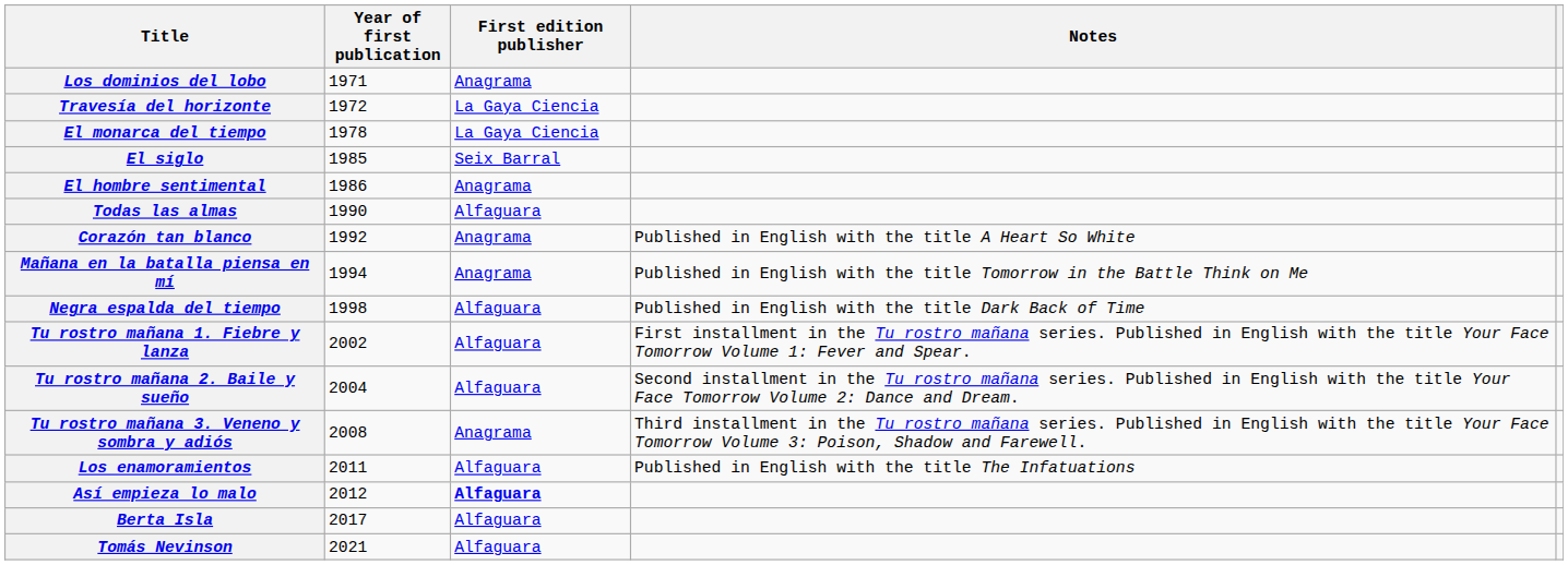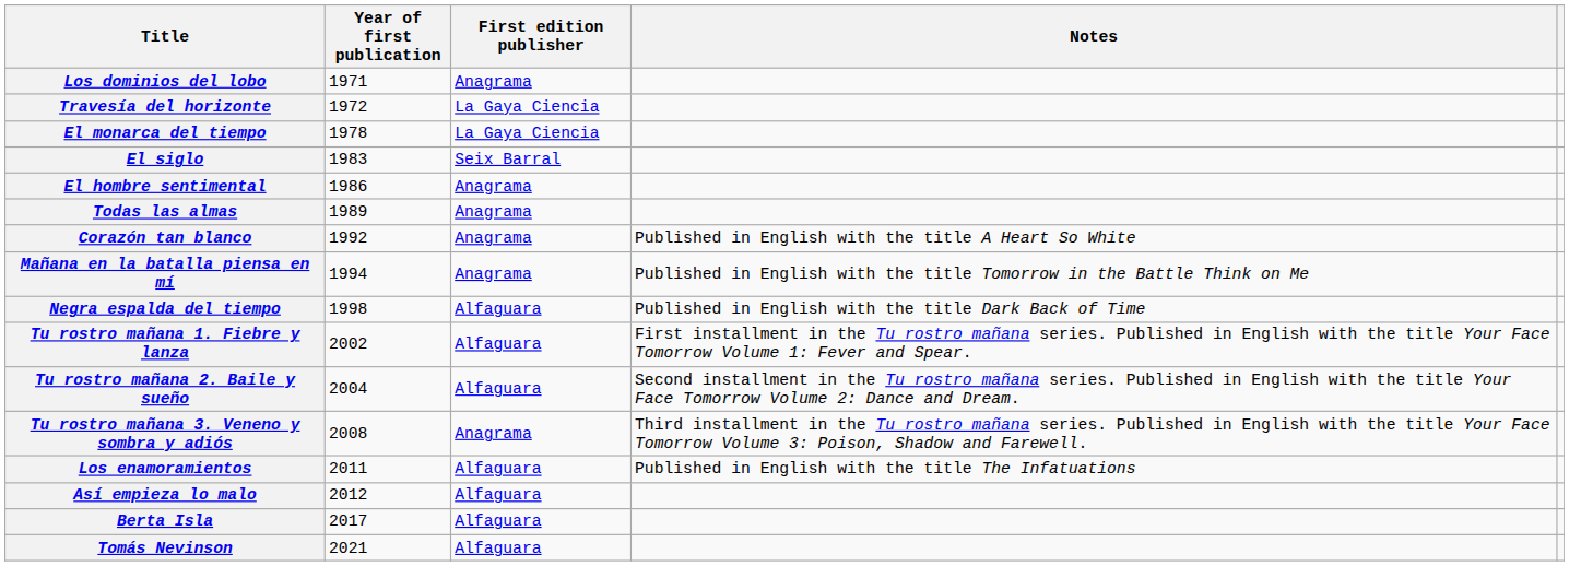El siglo | Year of first publication: 1985 -> 1983
Todas las almas | Year of first publication: 1990 -> 1989
Todas las almas | First edition publisher: Alfaguara -> Anagrama
Así empieza lo malo | First edition publisher: bold -> normal
